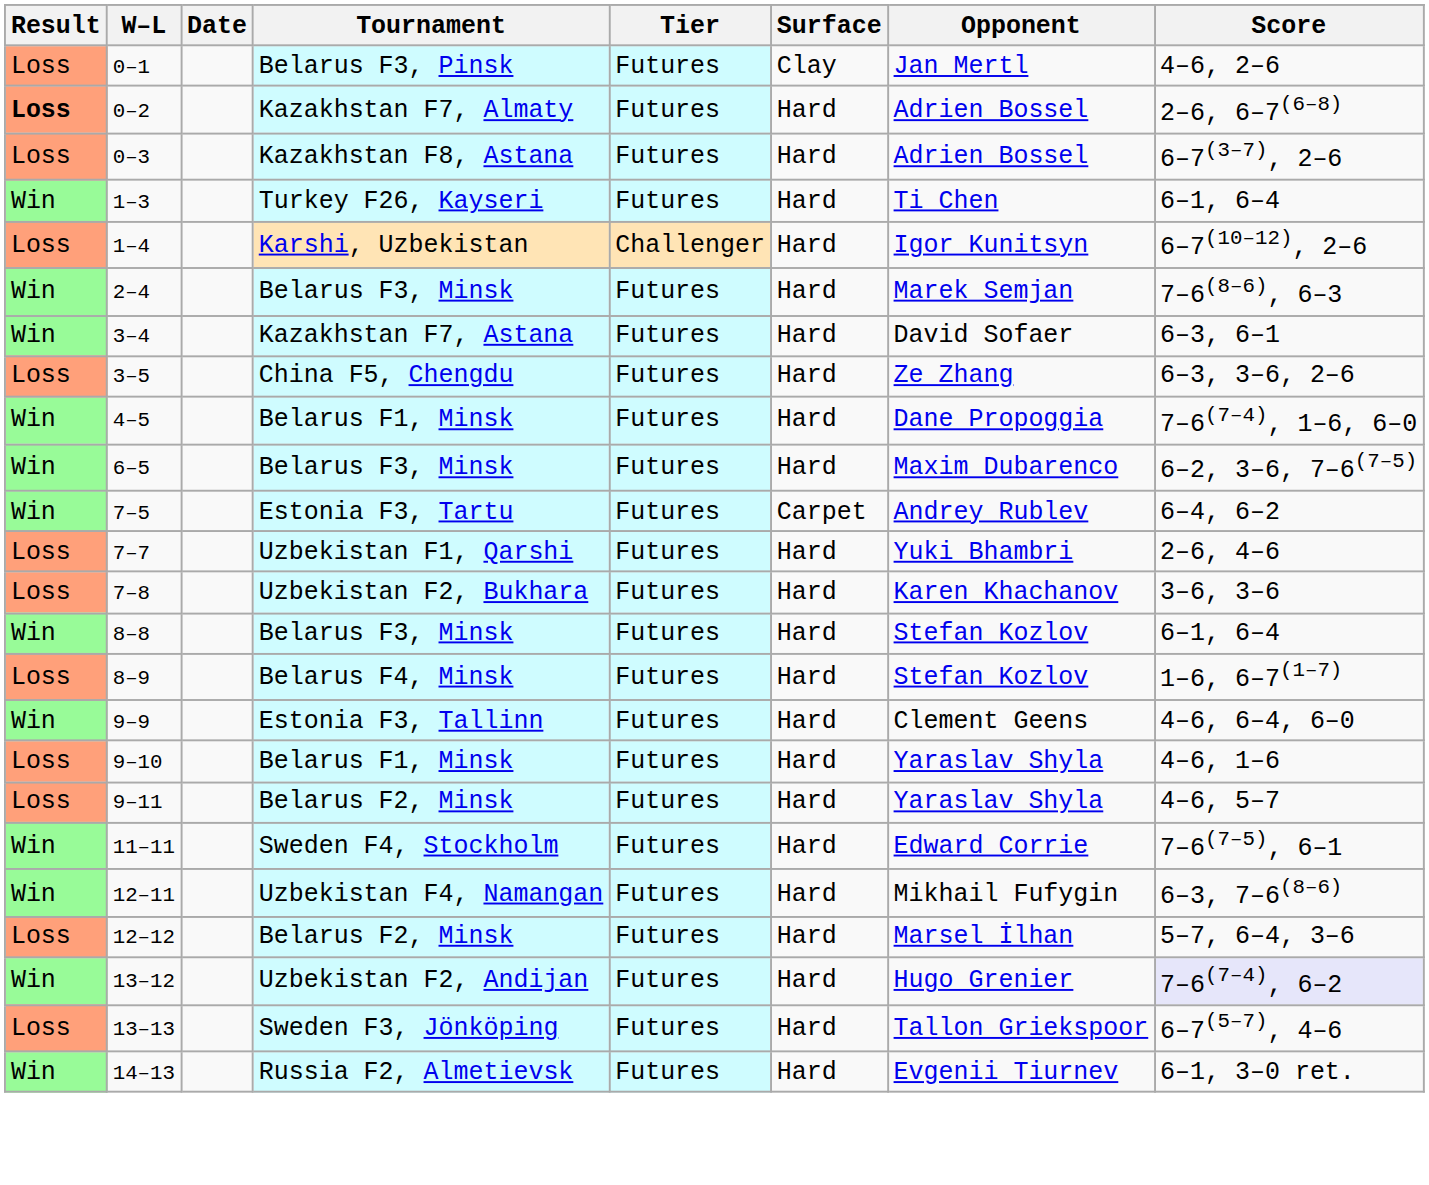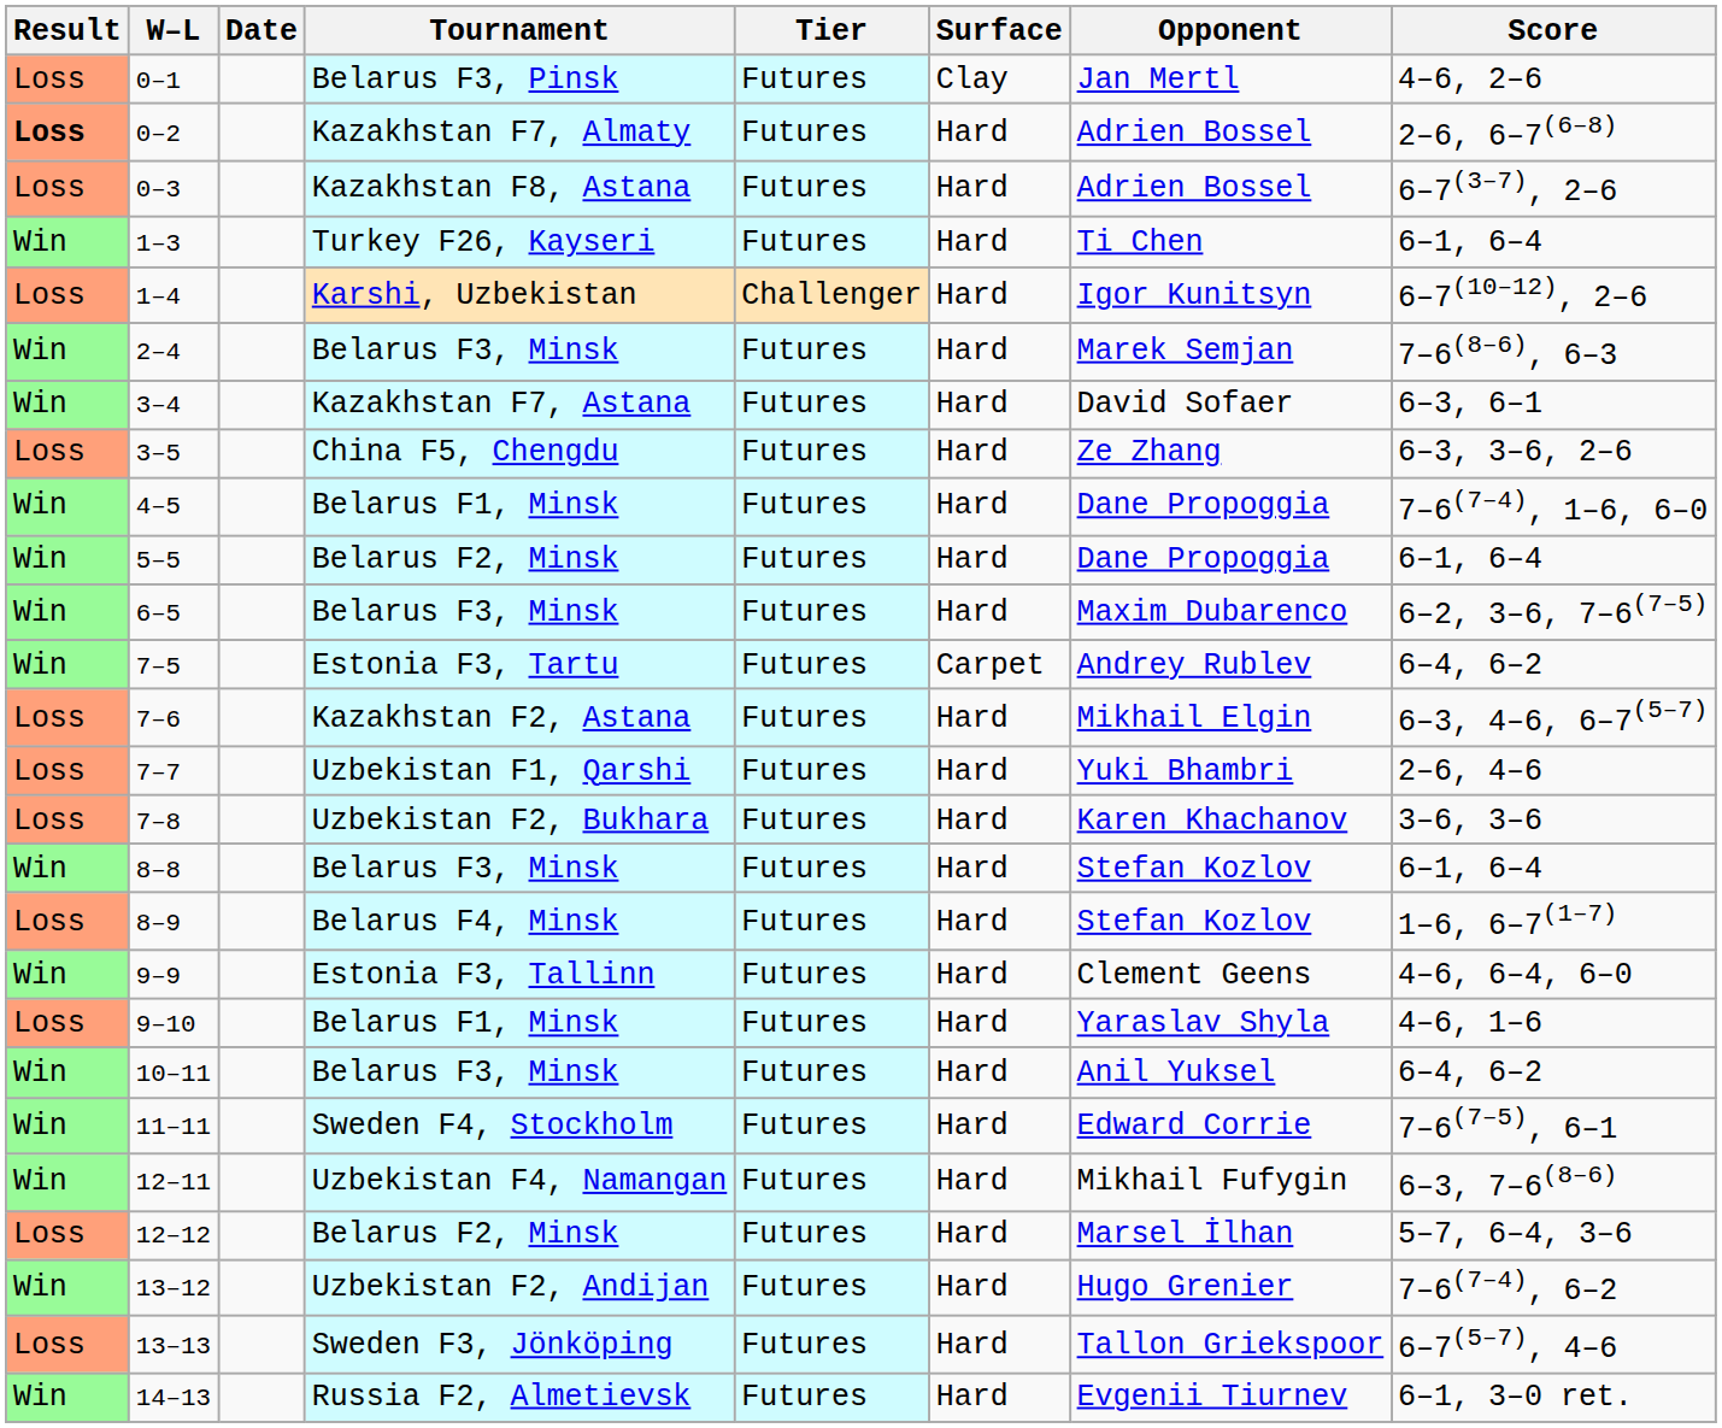+ row: Win | 5–5 | Belarus F2, Minsk | Futures | Hard | Dane Propoggia | 6–1, 6–4
+ row: Loss | 7–6 | Kazakhstan F2, Astana | Futures | Hard | Mikhail Elgin | 6–3, 4–6, 6–7(5–7)
- row: Loss | 9–11 | Belarus F2, Minsk | Futures | Hard | Yaraslav Shyla | 4–6, 5–7
+ row: Win | 10–11 | Belarus F3, Minsk | Futures | Hard | Anil Yuksel | 6–4, 6–2
13–12 | Score: lavender background -> no background
